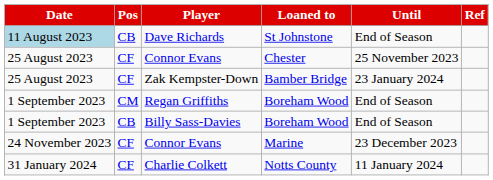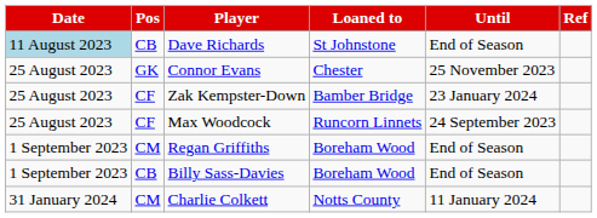Connor Evans / Chester | Pos: CF -> GK
+ row: 25 August 2023 | CF | Max Woodcock | Runcorn Linnets | 24 September 2023
- row: 24 November 2023 | CF | Connor Evans | Marine | 23 December 2023
Charlie Colkett | Pos: CF -> CM
